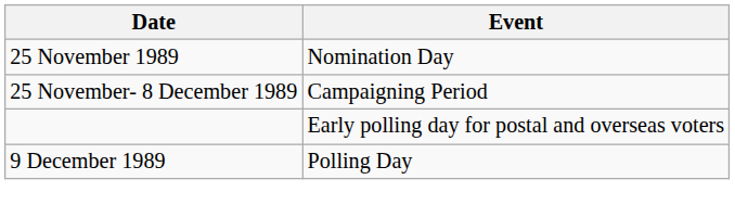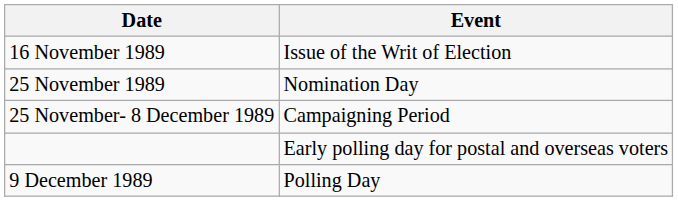+ row: 16 November 1989 | Issue of the Writ of Election
